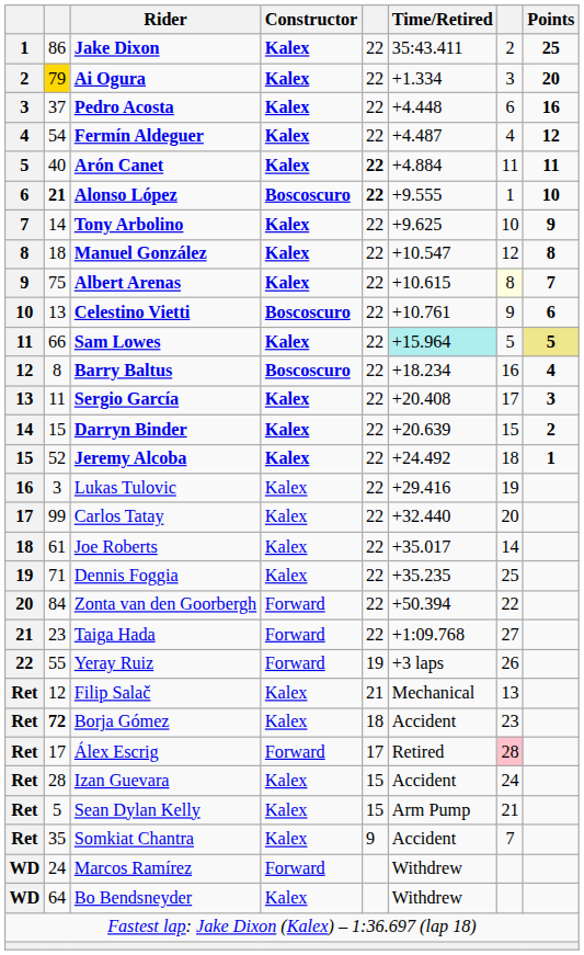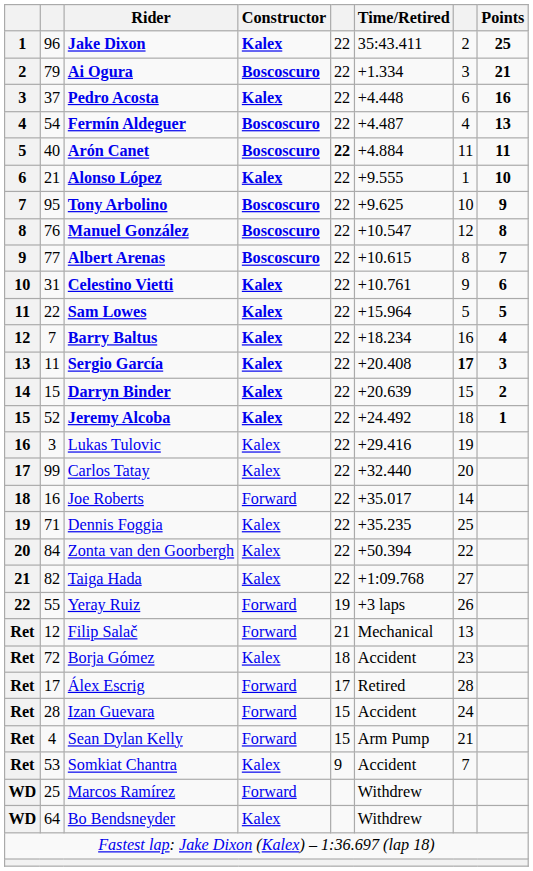Jake Dixon | column 2: 86 -> 96
Ai Ogura | column 2: gold background -> no background
Ai Ogura | Constructor: Kalex -> Boscoscuro
Ai Ogura | Points: 20 -> 21
Fermín Aldeguer | Constructor: Kalex -> Boscoscuro
Fermín Aldeguer | Points: 12 -> 13
Arón Canet | Constructor: Kalex -> Boscoscuro
Alonso López | column 2: bold -> normal
Alonso López | Constructor: Boscoscuro -> Kalex
Alonso López | column 5: bold -> normal
Tony Arbolino | column 2: 14 -> 95
Tony Arbolino | Constructor: Kalex -> Boscoscuro
Manuel González | column 2: 18 -> 76
Manuel González | Constructor: Kalex -> Boscoscuro
Albert Arenas | column 2: 75 -> 77
Albert Arenas | Constructor: Kalex -> Boscoscuro
Albert Arenas | column 7: lightyellow background -> no background
Celestino Vietti | column 2: 13 -> 31
Celestino Vietti | Constructor: Boscoscuro -> Kalex
Sam Lowes | column 2: 66 -> 22
Sam Lowes | Time/Retired: paleturquoise background -> no background
Sam Lowes | Points: khaki background -> no background
Barry Baltus | column 2: 8 -> 7
Barry Baltus | Constructor: Boscoscuro -> Kalex
Sergio García | column 7: normal -> bold
Joe Roberts | column 2: 61 -> 16
Joe Roberts | Constructor: Kalex -> Forward
Zonta van den Goorbergh | Constructor: Forward -> Kalex
Taiga Hada | column 2: 23 -> 82
Taiga Hada | Constructor: Forward -> Kalex
Filip Salač | Constructor: Kalex -> Forward
Borja Gómez | column 2: bold -> normal
Álex Escrig | column 7: pink background -> no background
Izan Guevara | Constructor: Kalex -> Forward
Sean Dylan Kelly | column 2: 5 -> 4
Sean Dylan Kelly | Constructor: Kalex -> Forward
Somkiat Chantra | column 2: 35 -> 53
Marcos Ramírez | column 2: 24 -> 25
